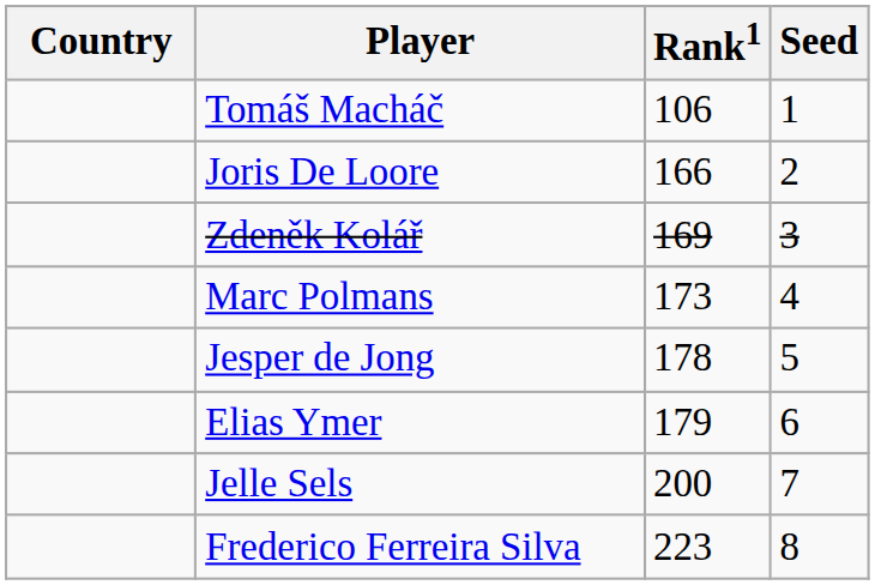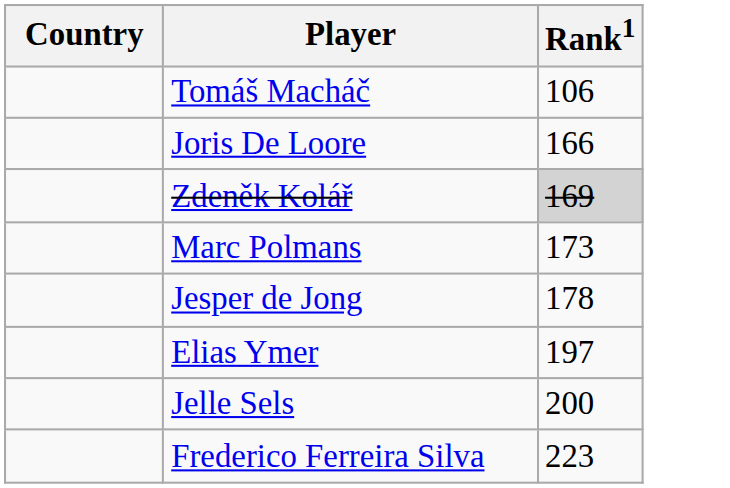- column: Seed | 1 | 2 | 3 | 4 | 5 | 6 | 7 | 8
Zdeněk Kolář | Rank1: no background -> lightgrey background
Elias Ymer | Rank1: 179 -> 197
